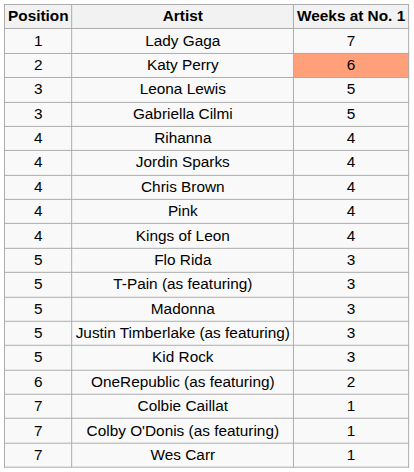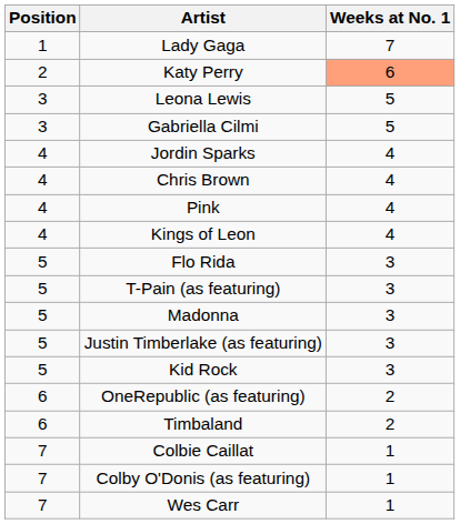- row: 4 | Rihanna | 4
+ row: 6 | Timbaland | 2
